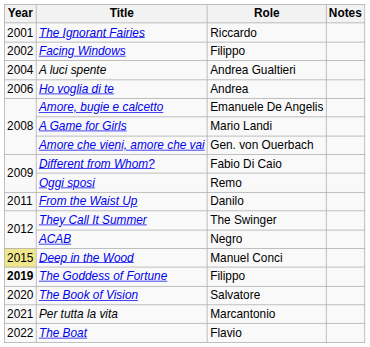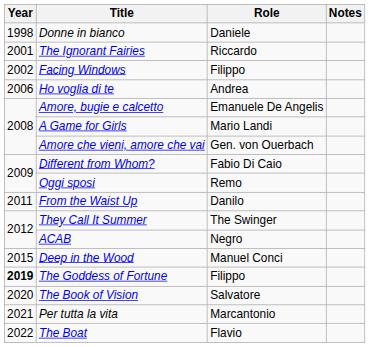+ row: 1998 | Donne in bianco | Daniele
- row: 2004 | A luci spente | Andrea Gualtieri
Deep in the Wood | Year: khaki background -> no background
